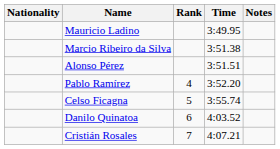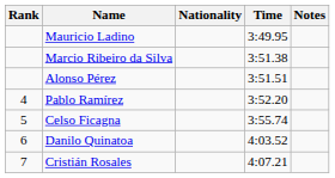columns swapped: Rank <-> Nationality
